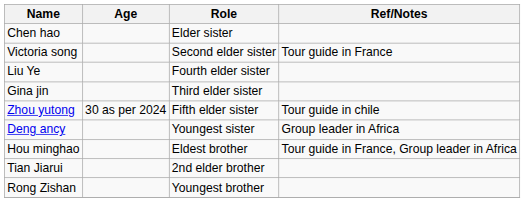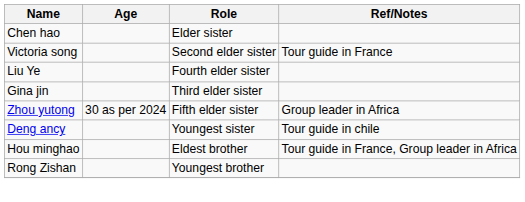Zhou yutong | Ref/Notes: Tour guide in chile -> Group leader in Africa
Deng ancy | Ref/Notes: Group leader in Africa -> Tour guide in chile
- row: Tian Jiarui | 2nd elder brother
